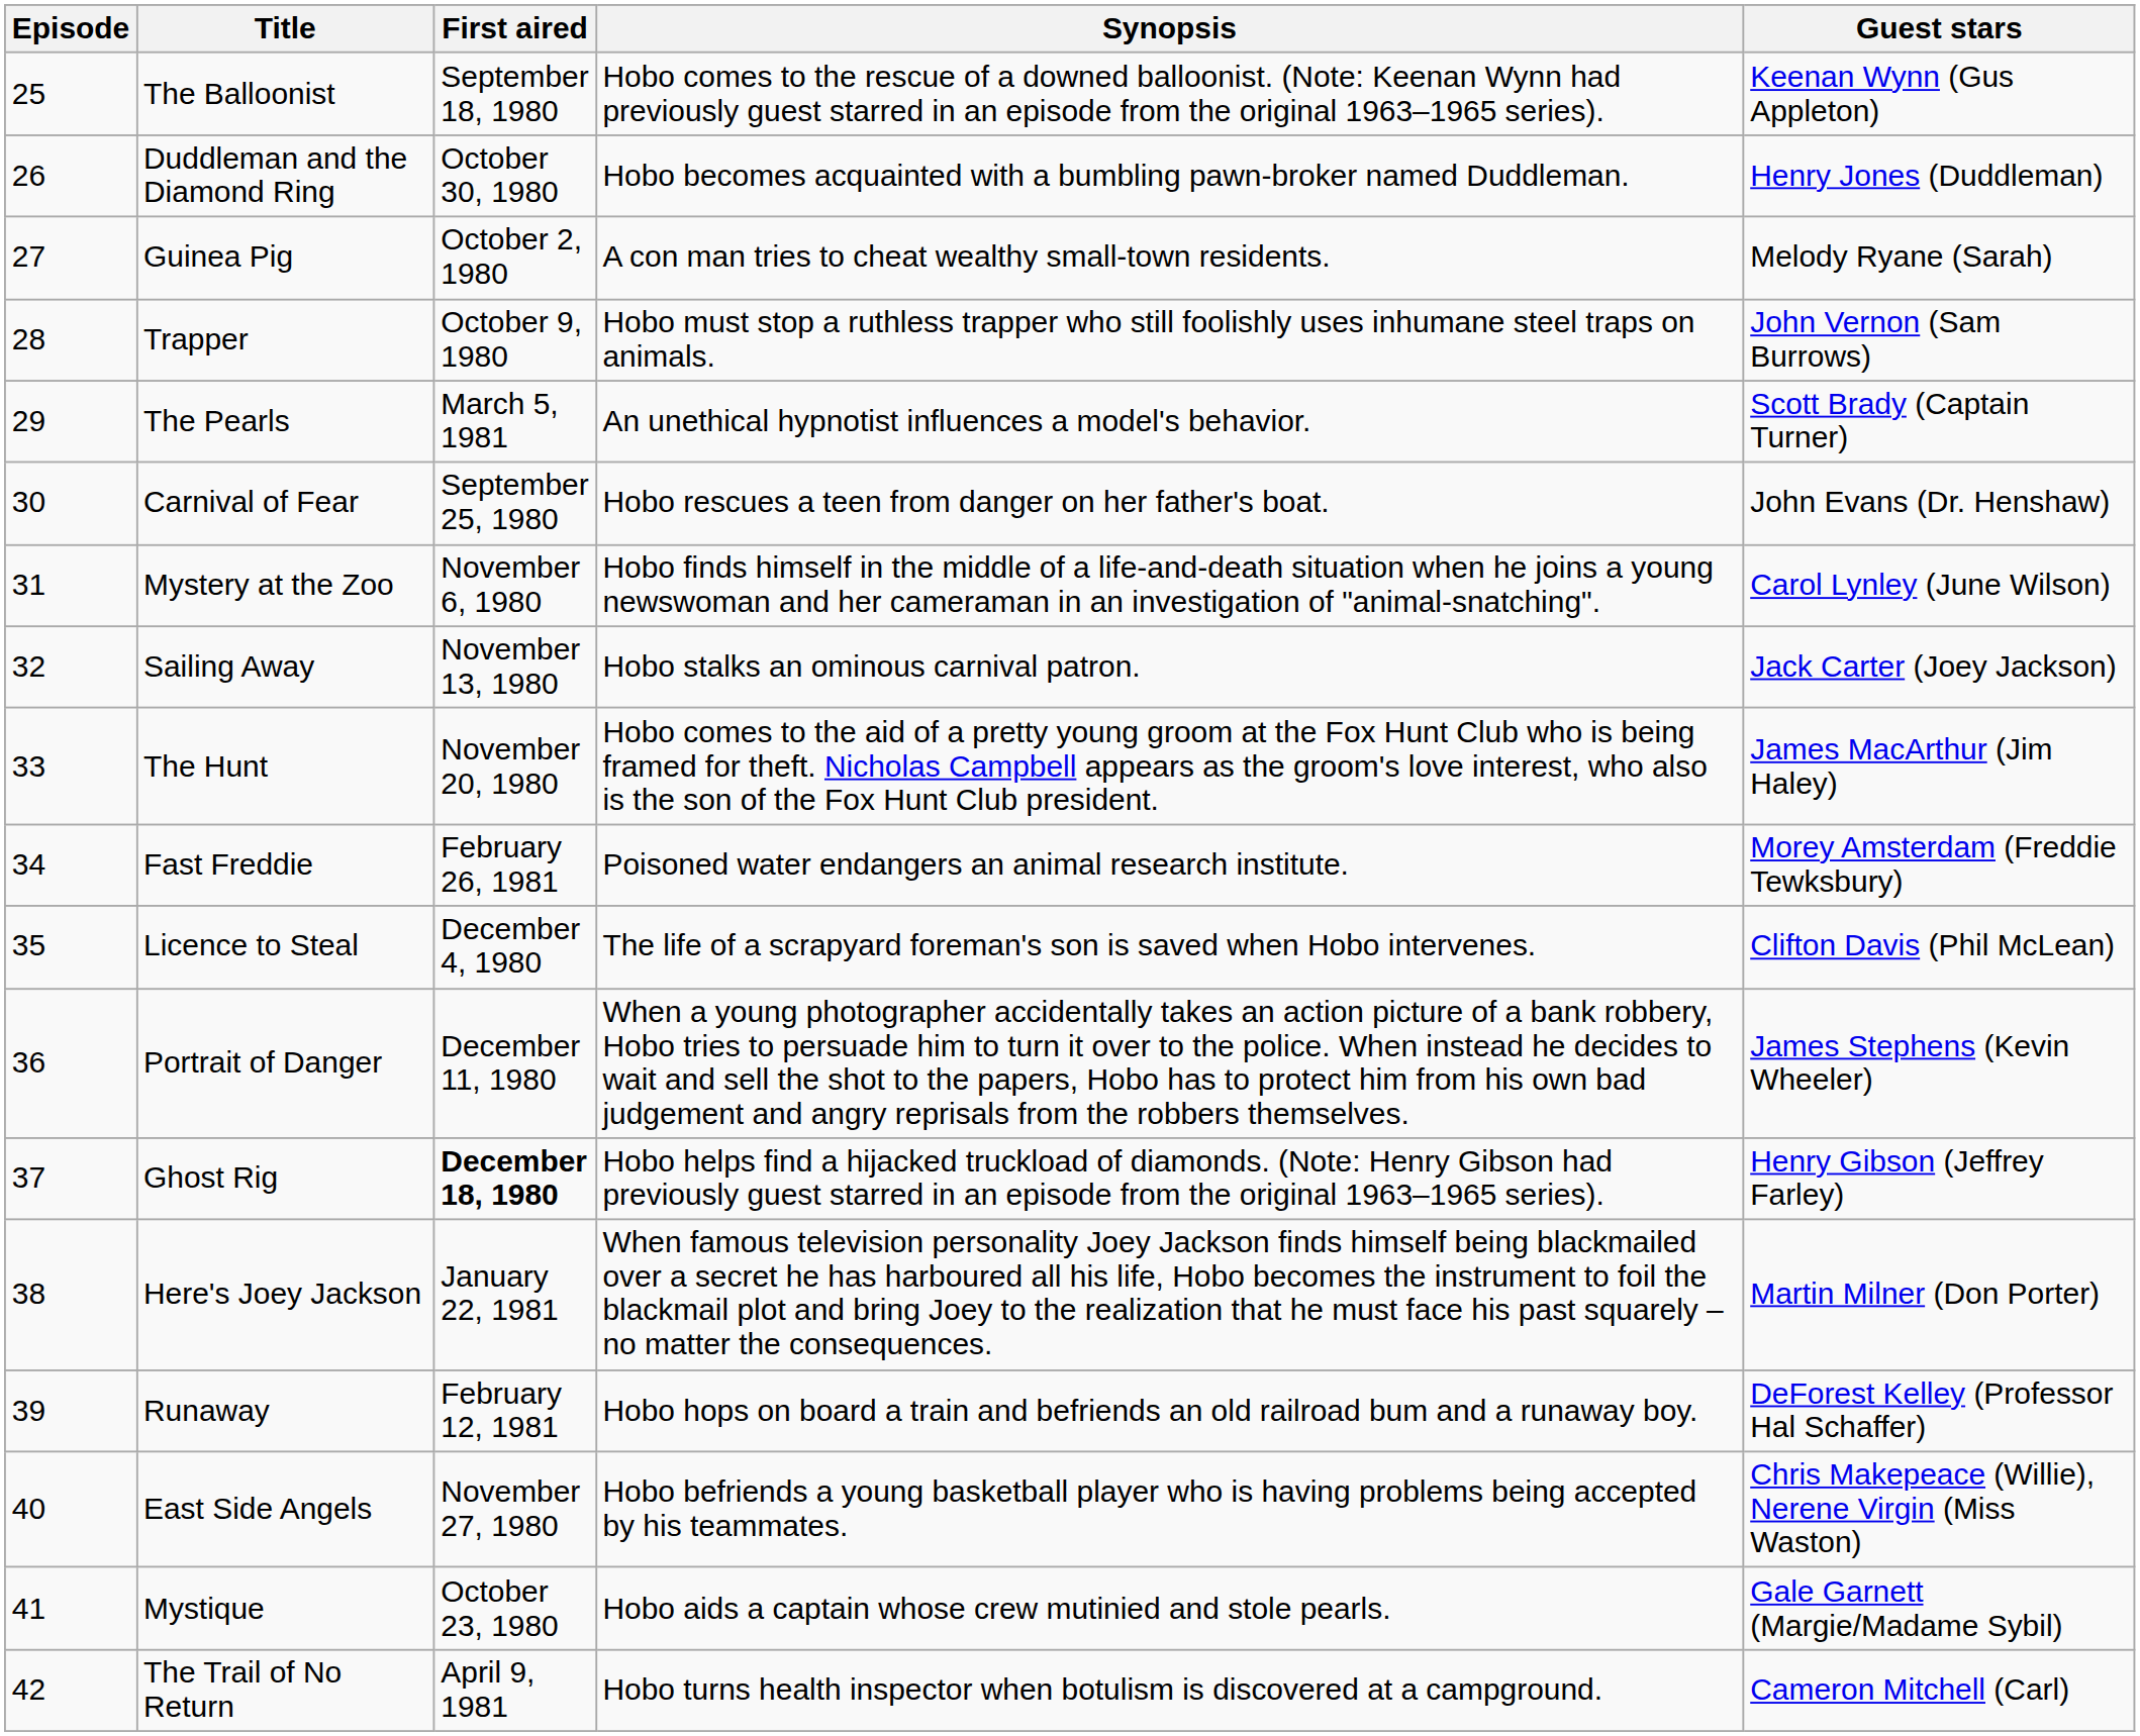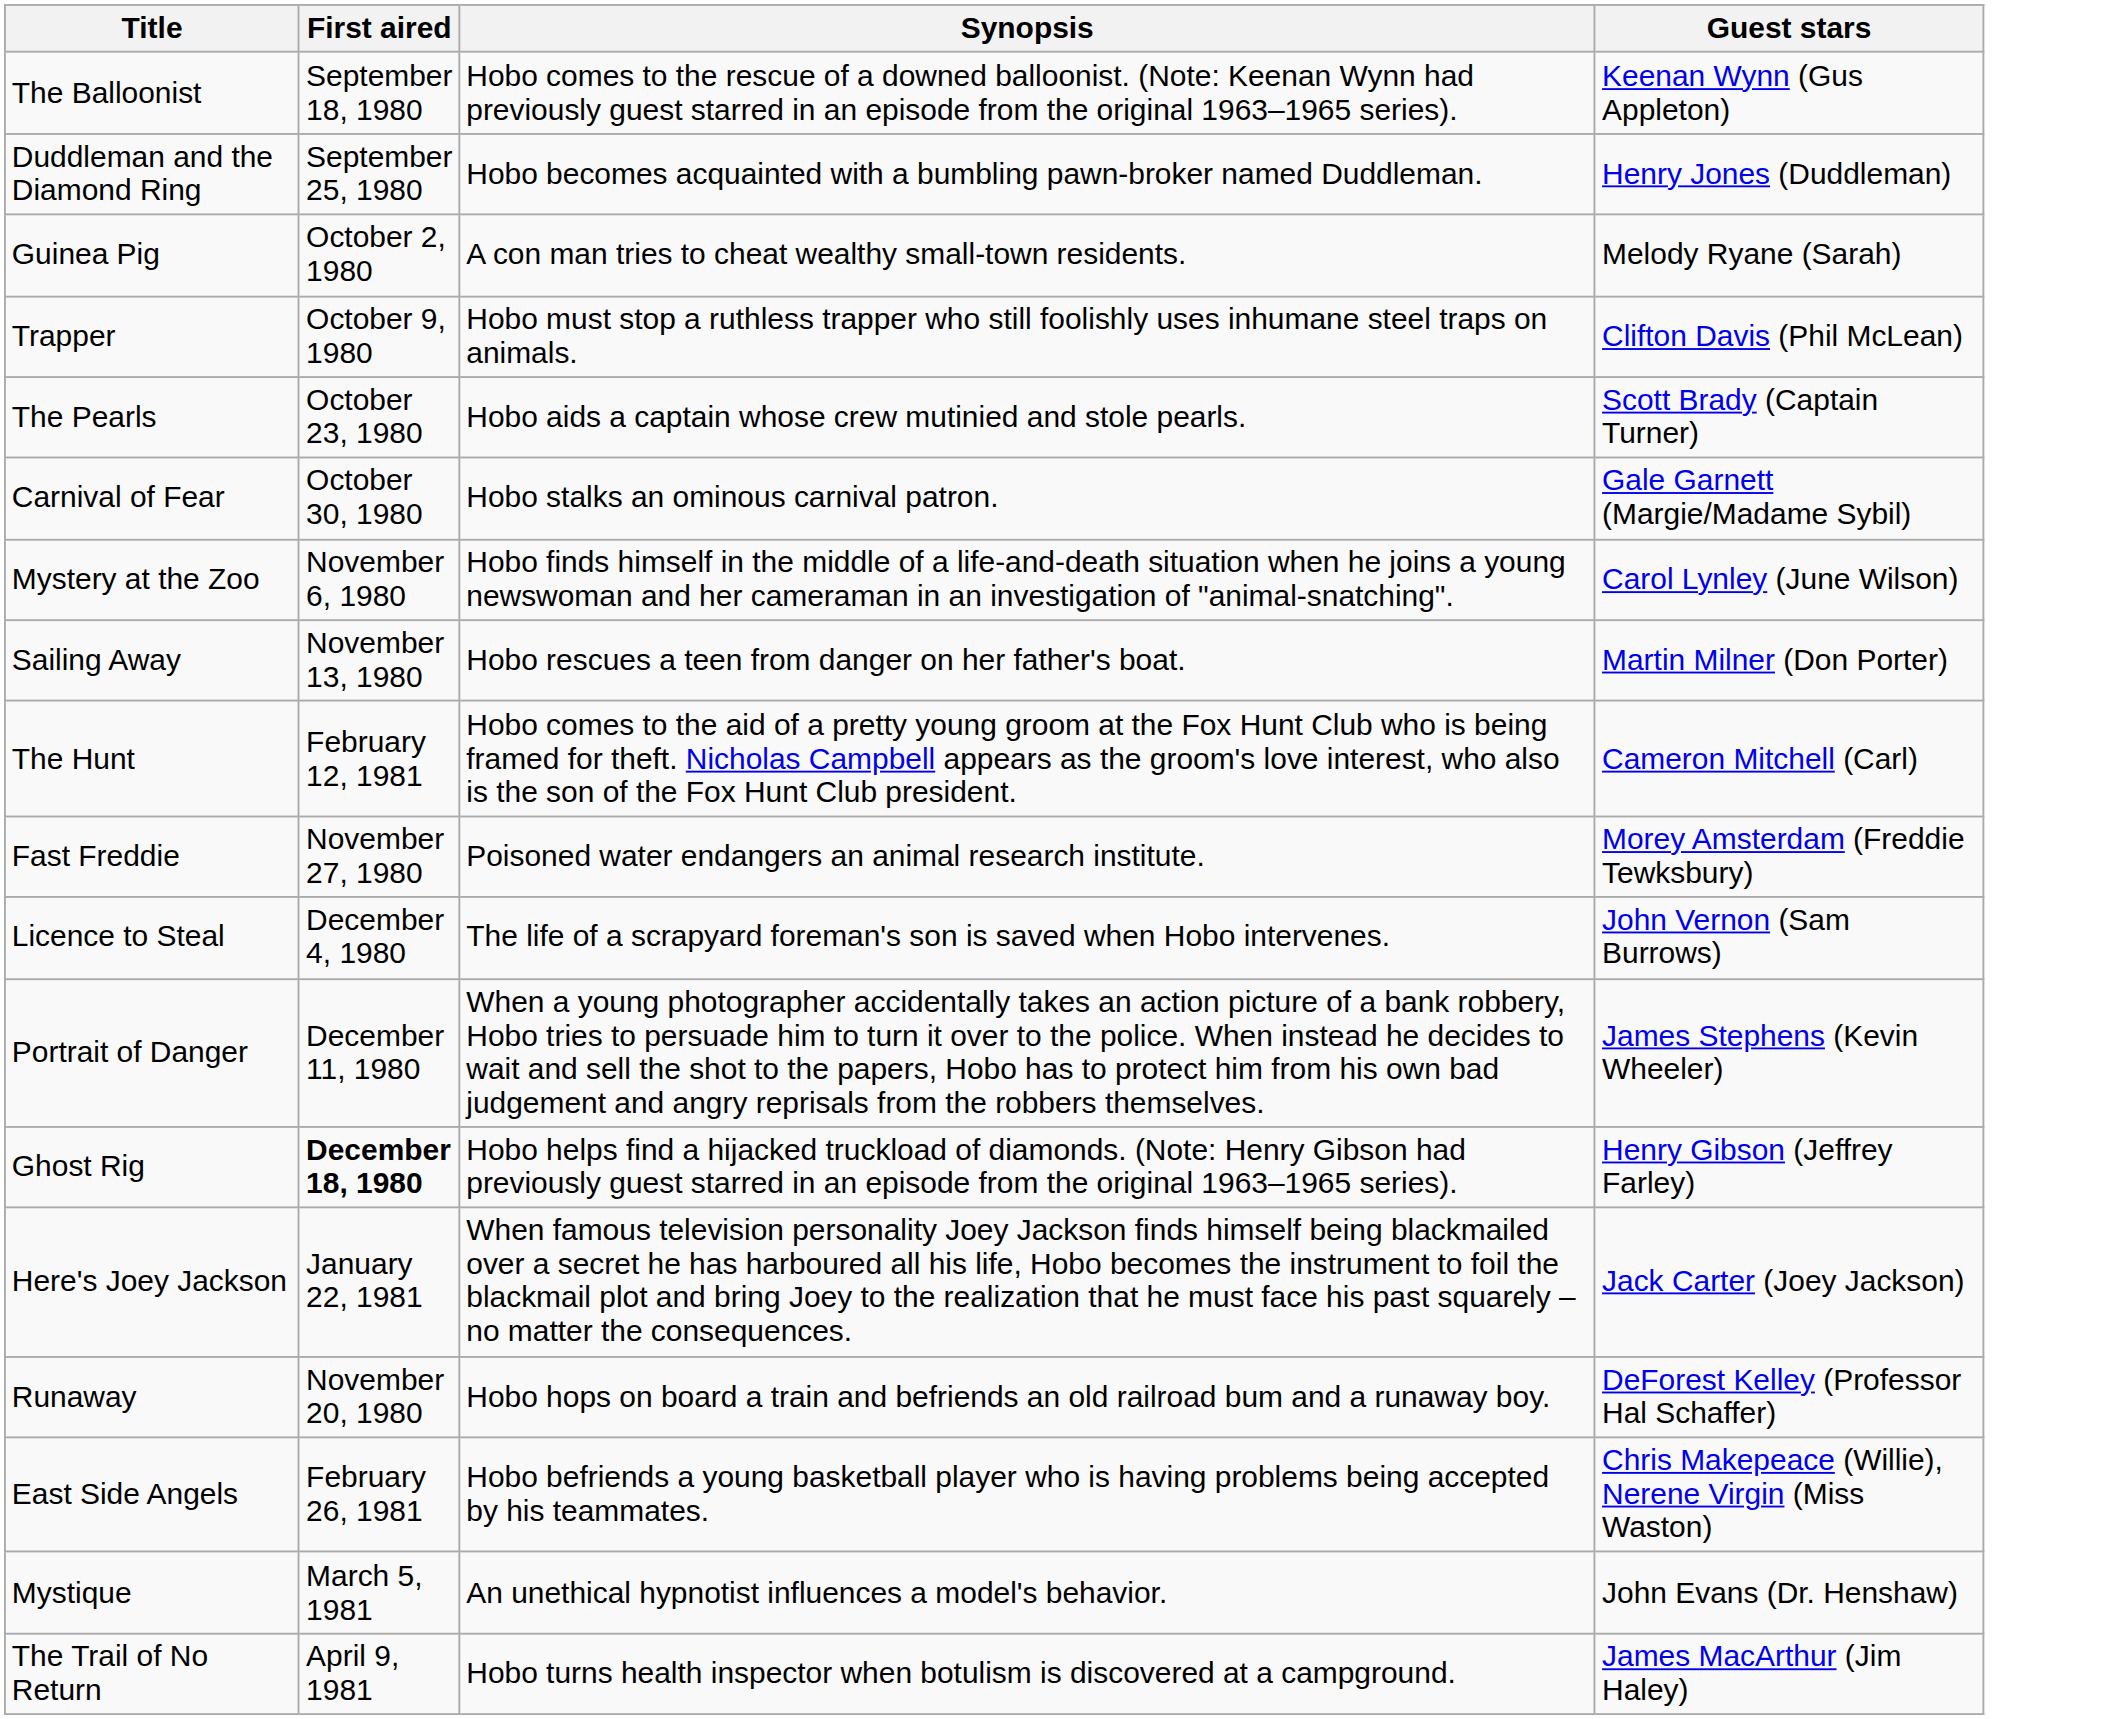- column: Episode | 25 | 26 | 27 | 28 | 29 | 30 | 31 | 32 | 33 | 34 | 35 | 36 | 37 | 38 | 39 | 40 | 41 | 42
Duddleman and the Diamond Ring | First aired: October 30, 1980 -> September 25, 1980
Trapper | Guest stars: John Vernon (Sam Burrows) -> Clifton Davis (Phil McLean)
The Pearls | First aired: March 5, 1981 -> October 23, 1980
The Pearls | Synopsis: An unethical hypnotist influences a model's behavior. -> Hobo aids a captain whose crew mutinied and stole pearls.
Carnival of Fear | First aired: September 25, 1980 -> October 30, 1980
Carnival of Fear | Synopsis: Hobo rescues a teen from danger on her father's boat. -> Hobo stalks an ominous carnival patron.
Carnival of Fear | Guest stars: John Evans (Dr. Henshaw) -> Gale Garnett (Margie/Madame Sybil)
Sailing Away | Synopsis: Hobo stalks an ominous carnival patron. -> Hobo rescues a teen from danger on her father's boat.
Sailing Away | Guest stars: Jack Carter (Joey Jackson) -> Martin Milner (Don Porter)
The Hunt | First aired: November 20, 1980 -> February 12, 1981
The Hunt | Guest stars: James MacArthur (Jim Haley) -> Cameron Mitchell (Carl)
Fast Freddie | First aired: February 26, 1981 -> November 27, 1980
Licence to Steal | Guest stars: Clifton Davis (Phil McLean) -> John Vernon (Sam Burrows)
Here's Joey Jackson | Guest stars: Martin Milner (Don Porter) -> Jack Carter (Joey Jackson)
Runaway | First aired: February 12, 1981 -> November 20, 1980
East Side Angels | First aired: November 27, 1980 -> February 26, 1981
Mystique | First aired: October 23, 1980 -> March 5, 1981
Mystique | Synopsis: Hobo aids a captain whose crew mutinied and stole pearls. -> An unethical hypnotist influences a model's behavior.
Mystique | Guest stars: Gale Garnett (Margie/Madame Sybil) -> John Evans (Dr. Henshaw)
The Trail of No Return | Guest stars: Cameron Mitchell (Carl) -> James MacArthur (Jim Haley)
